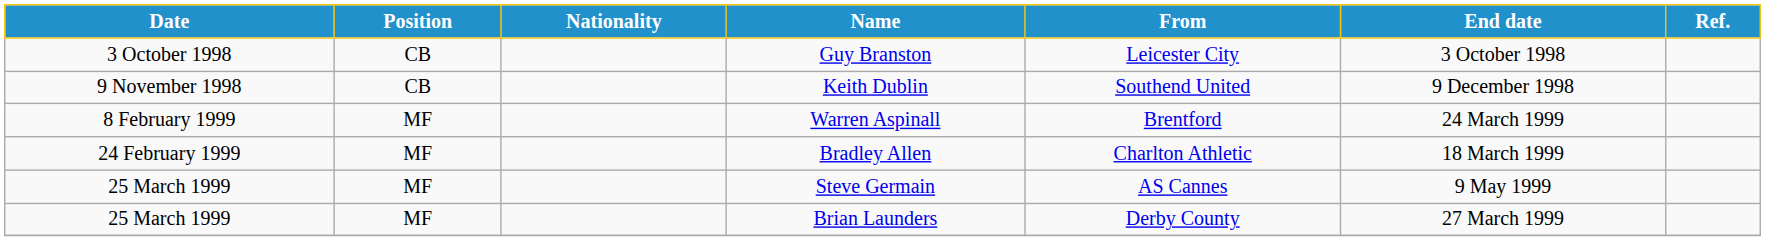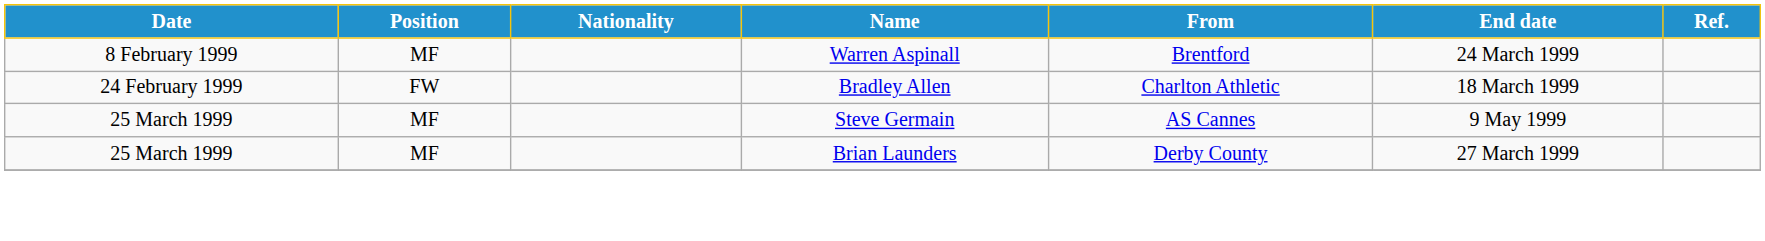- row: 3 October 1998 | CB | Guy Branston | Leicester City | 3 October 1998
- row: 9 November 1998 | CB | Keith Dublin | Southend United | 9 December 1998
Bradley Allen | Position: MF -> FW
